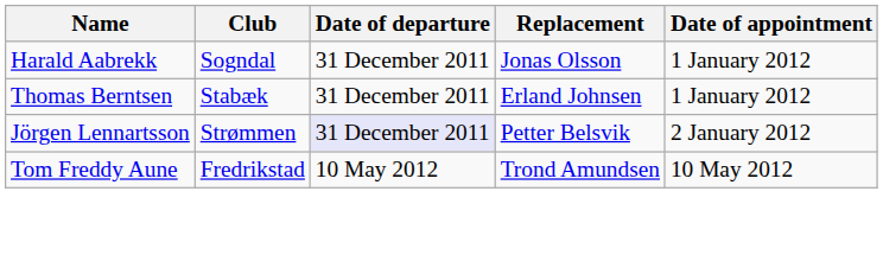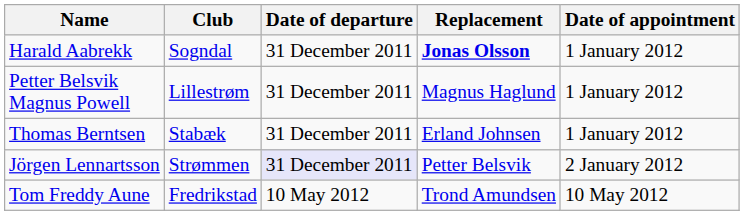Harald Aabrekk | Replacement: normal -> bold
+ row: Petter Belsvik Magnus Powell | Lillestrøm | 31 December 2011 | Magnus Haglund | 1 January 2012
